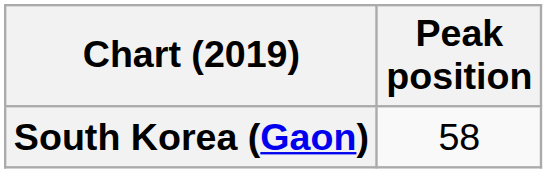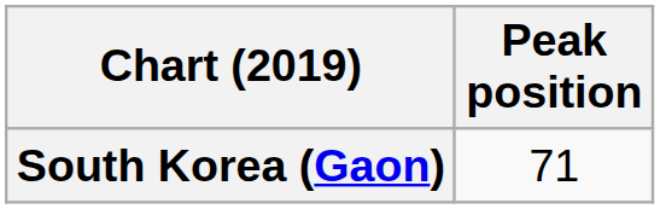South Korea (Gaon) | Peak position: 58 -> 71
